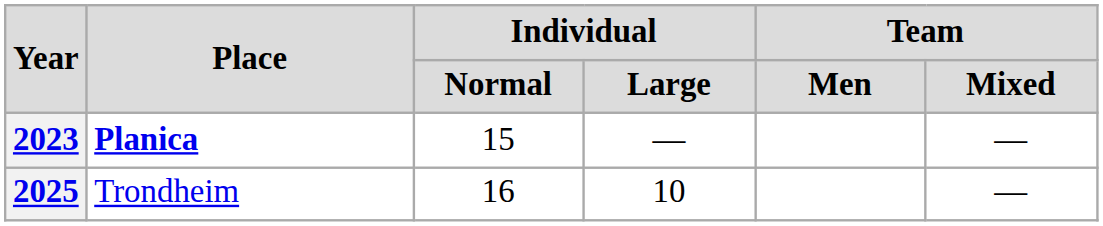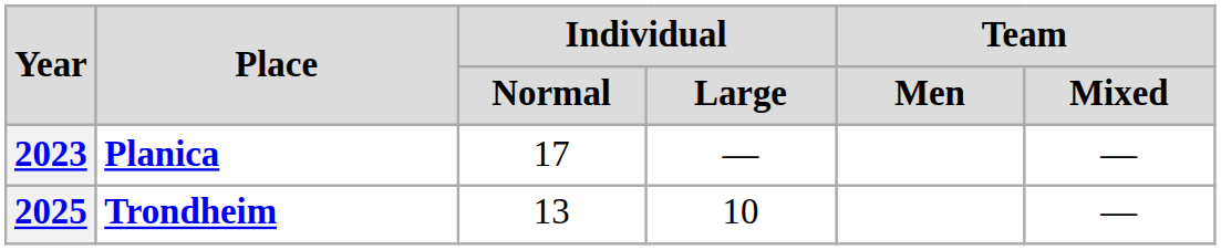2023 | Individual / Normal: 15 -> 17
2025 | Place: normal -> bold
2025 | Individual / Normal: 16 -> 13
